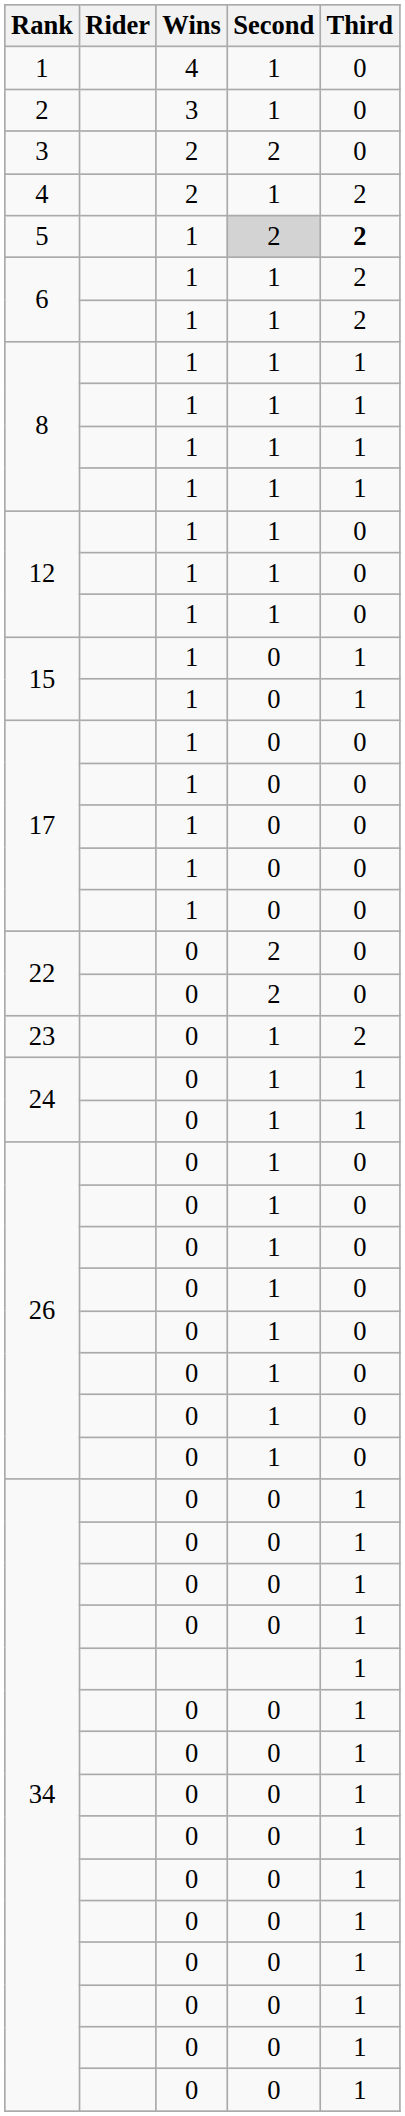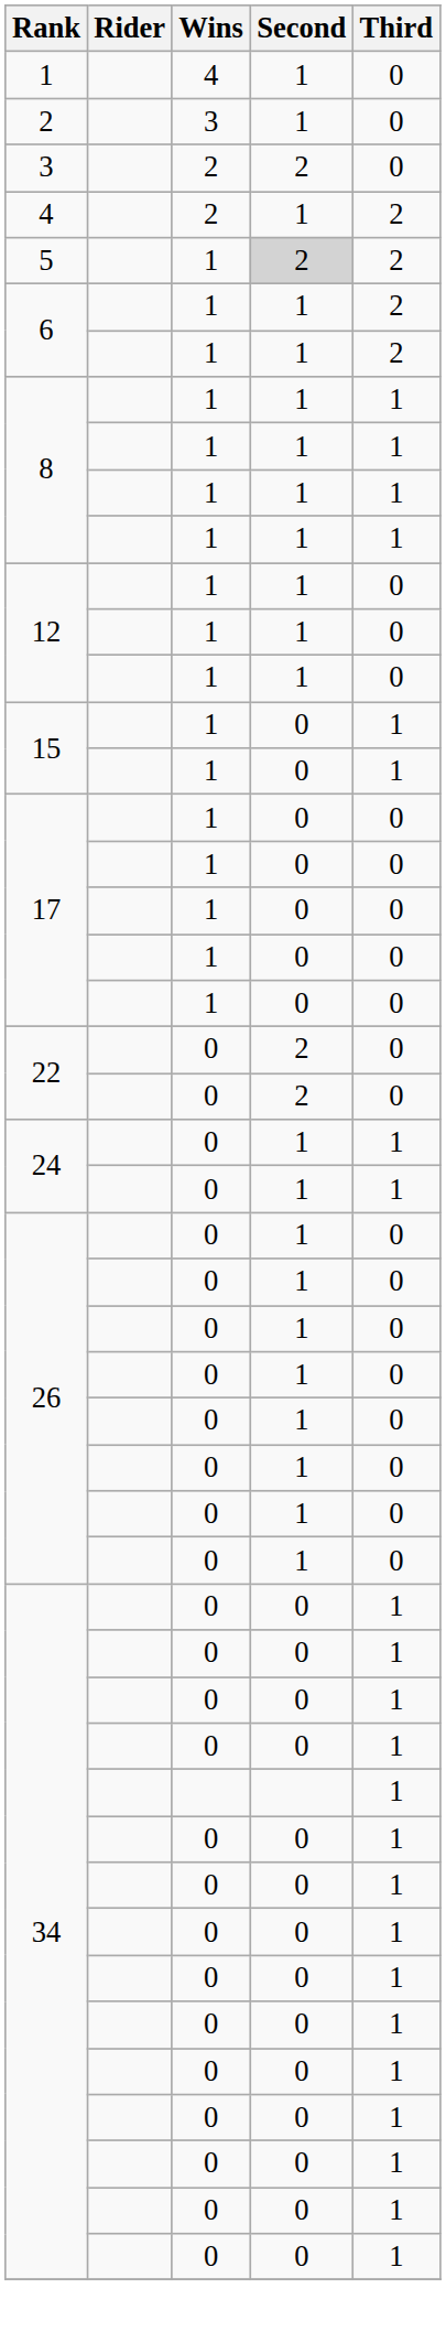5 | Third: bold -> normal
- row: 23 | 0 | 1 | 2
